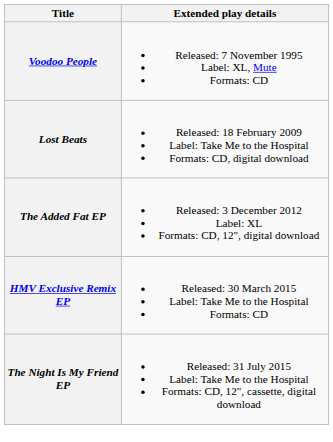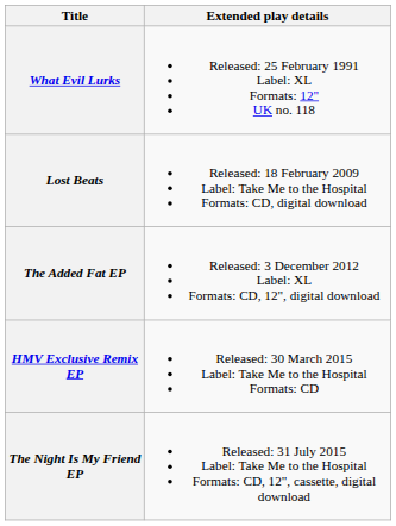+ row: What Evil Lurks | Released: 25 February 1991 Label: XL Formats: 12" UK no. 118
- row: Voodoo People | Released: 7 November 1995 Label: XL, Mute Formats: CD
